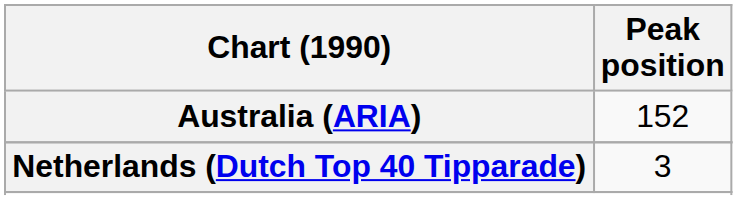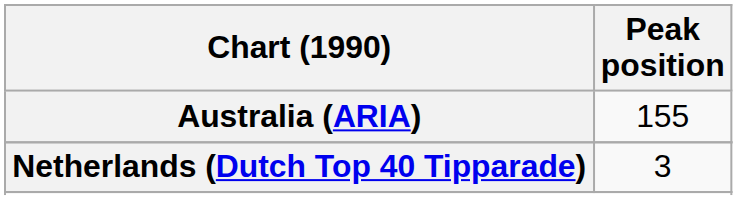Australia (ARIA) | Peak position: 152 -> 155
